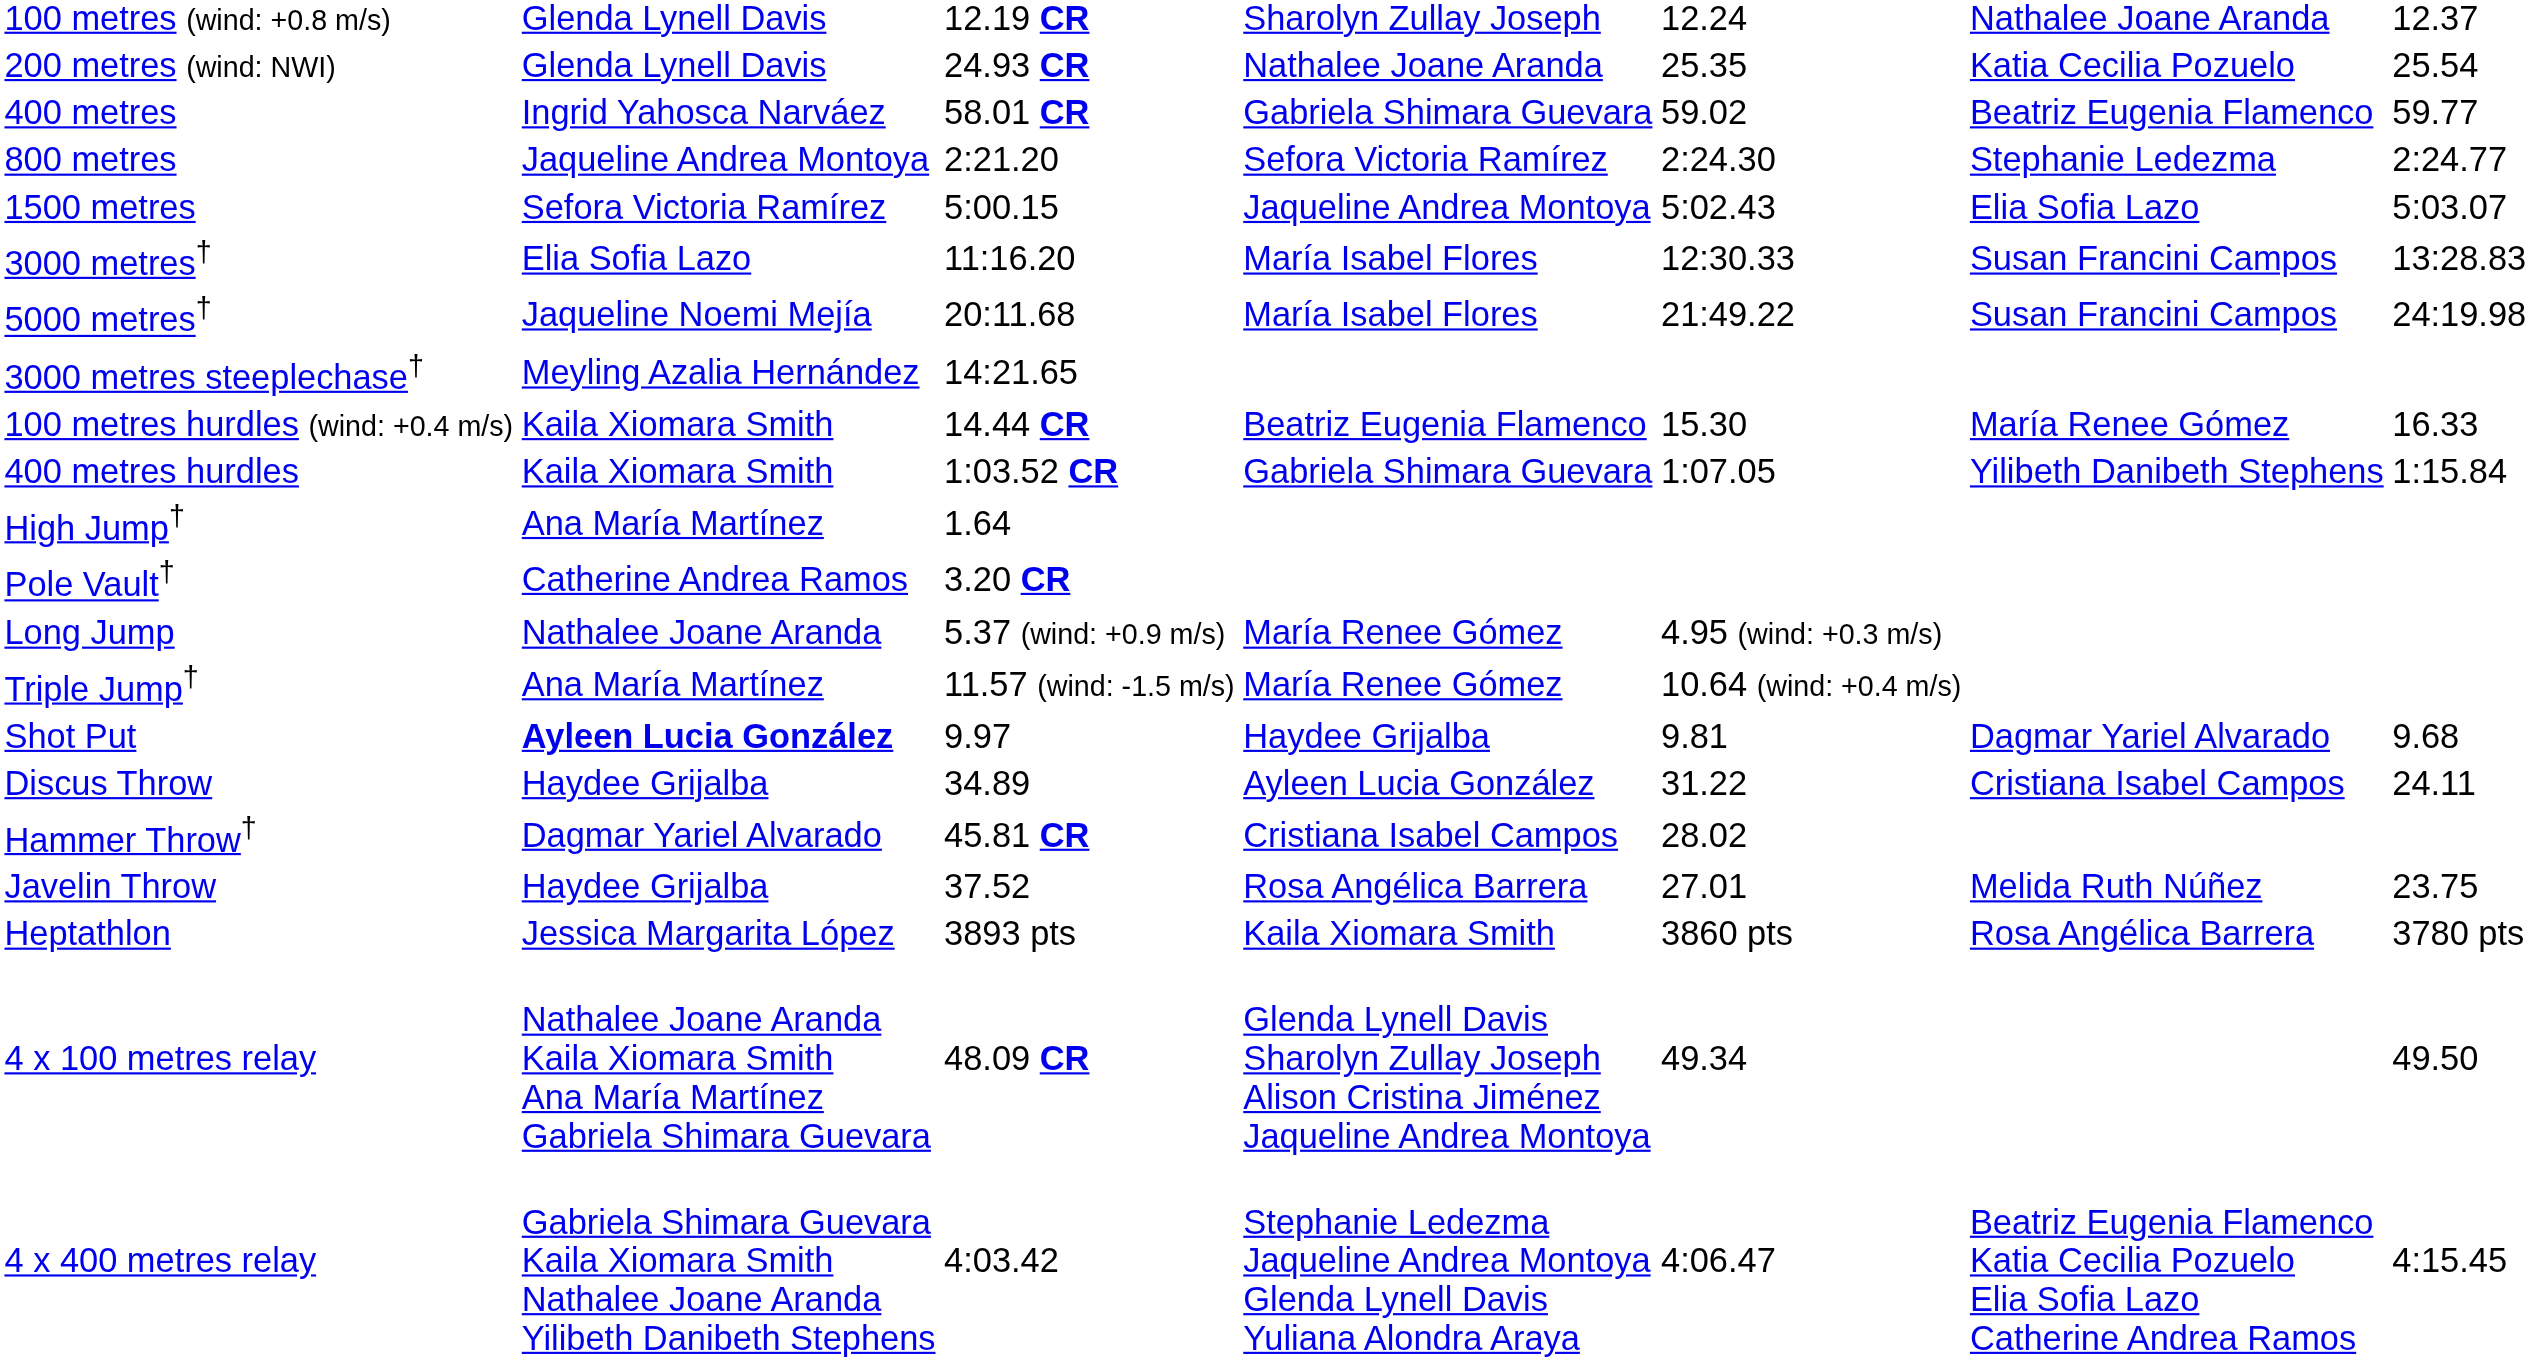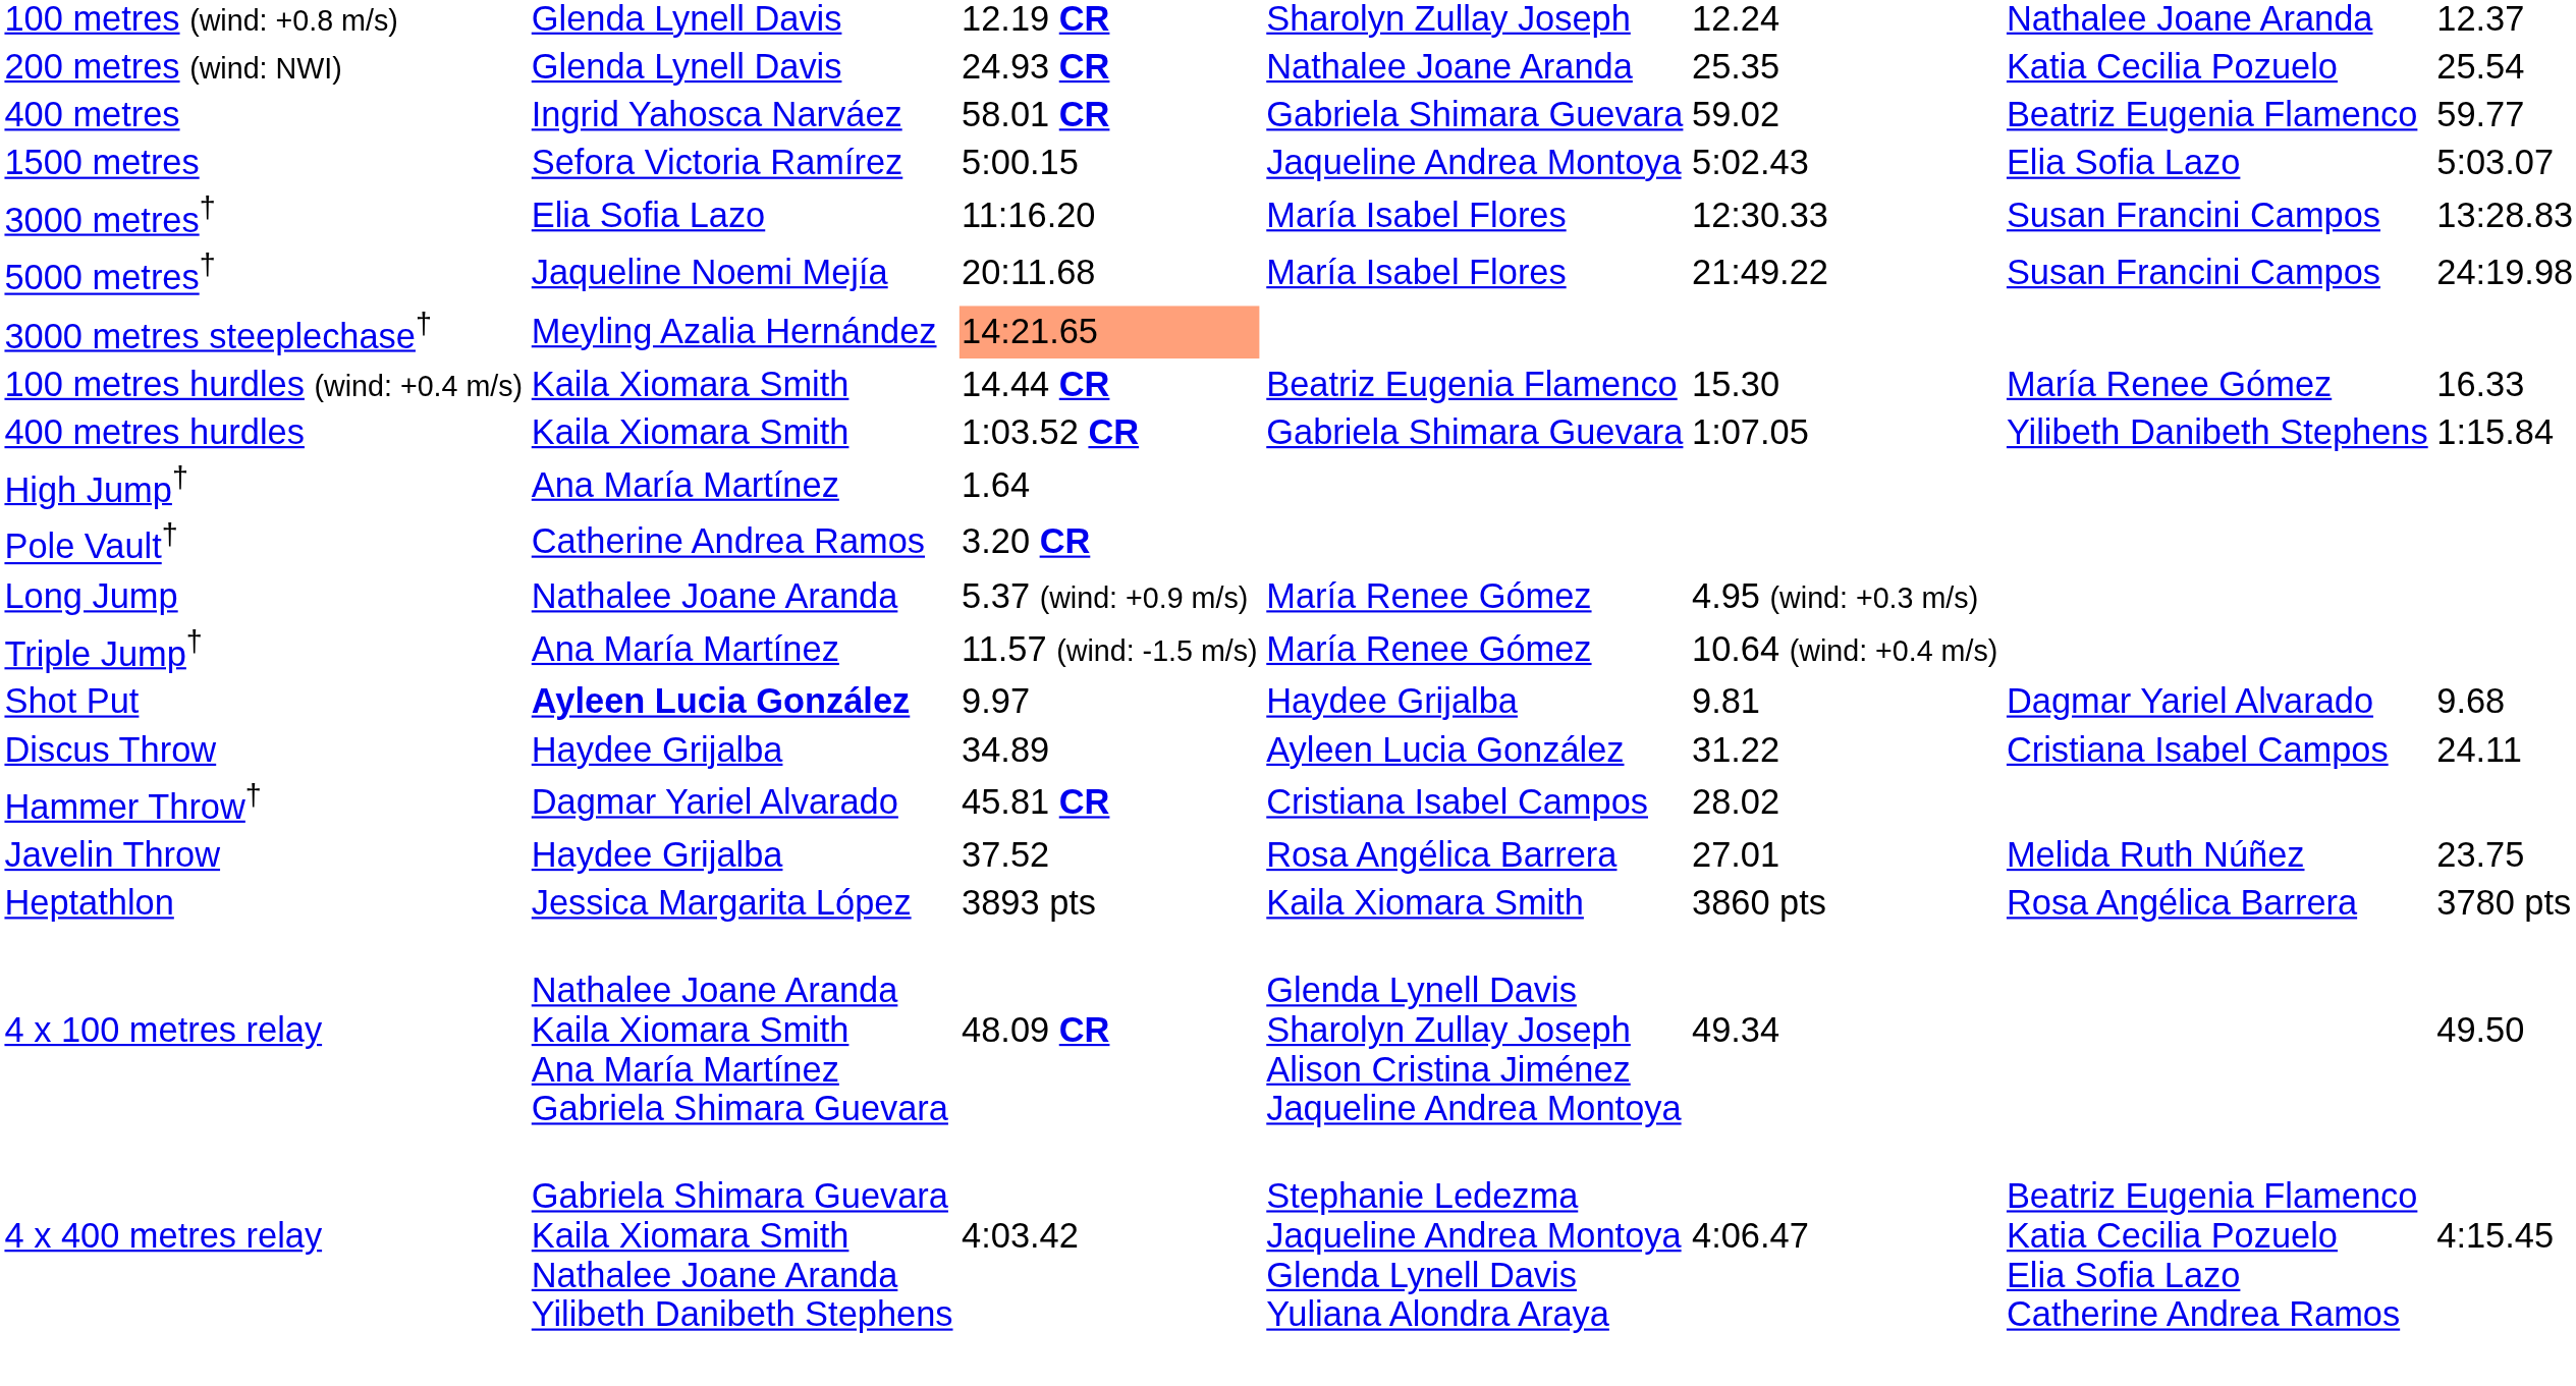- row: 800 metres | Jaqueline Andrea Montoya | 2:21.20 | Sefora Victoria Ramírez | 2:24.30 | Stephanie Ledezma | 2:24.77
3000 metres steeplechase† | column 3: no background -> lightsalmon background
